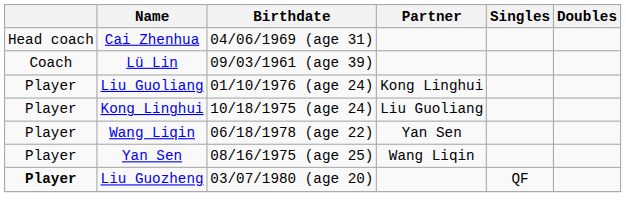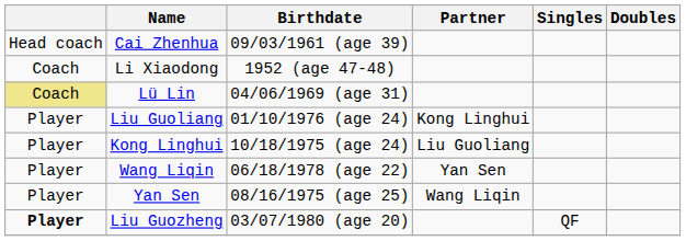Cai Zhenhua | Birthdate: 04/06/1969 (age 31) -> 09/03/1961 (age 39)
+ row: Coach | Li Xiaodong | 1952 (age 47-48)
Lü Lin | column 1: no background -> khaki background
Lü Lin | Birthdate: 09/03/1961 (age 39) -> 04/06/1969 (age 31)
